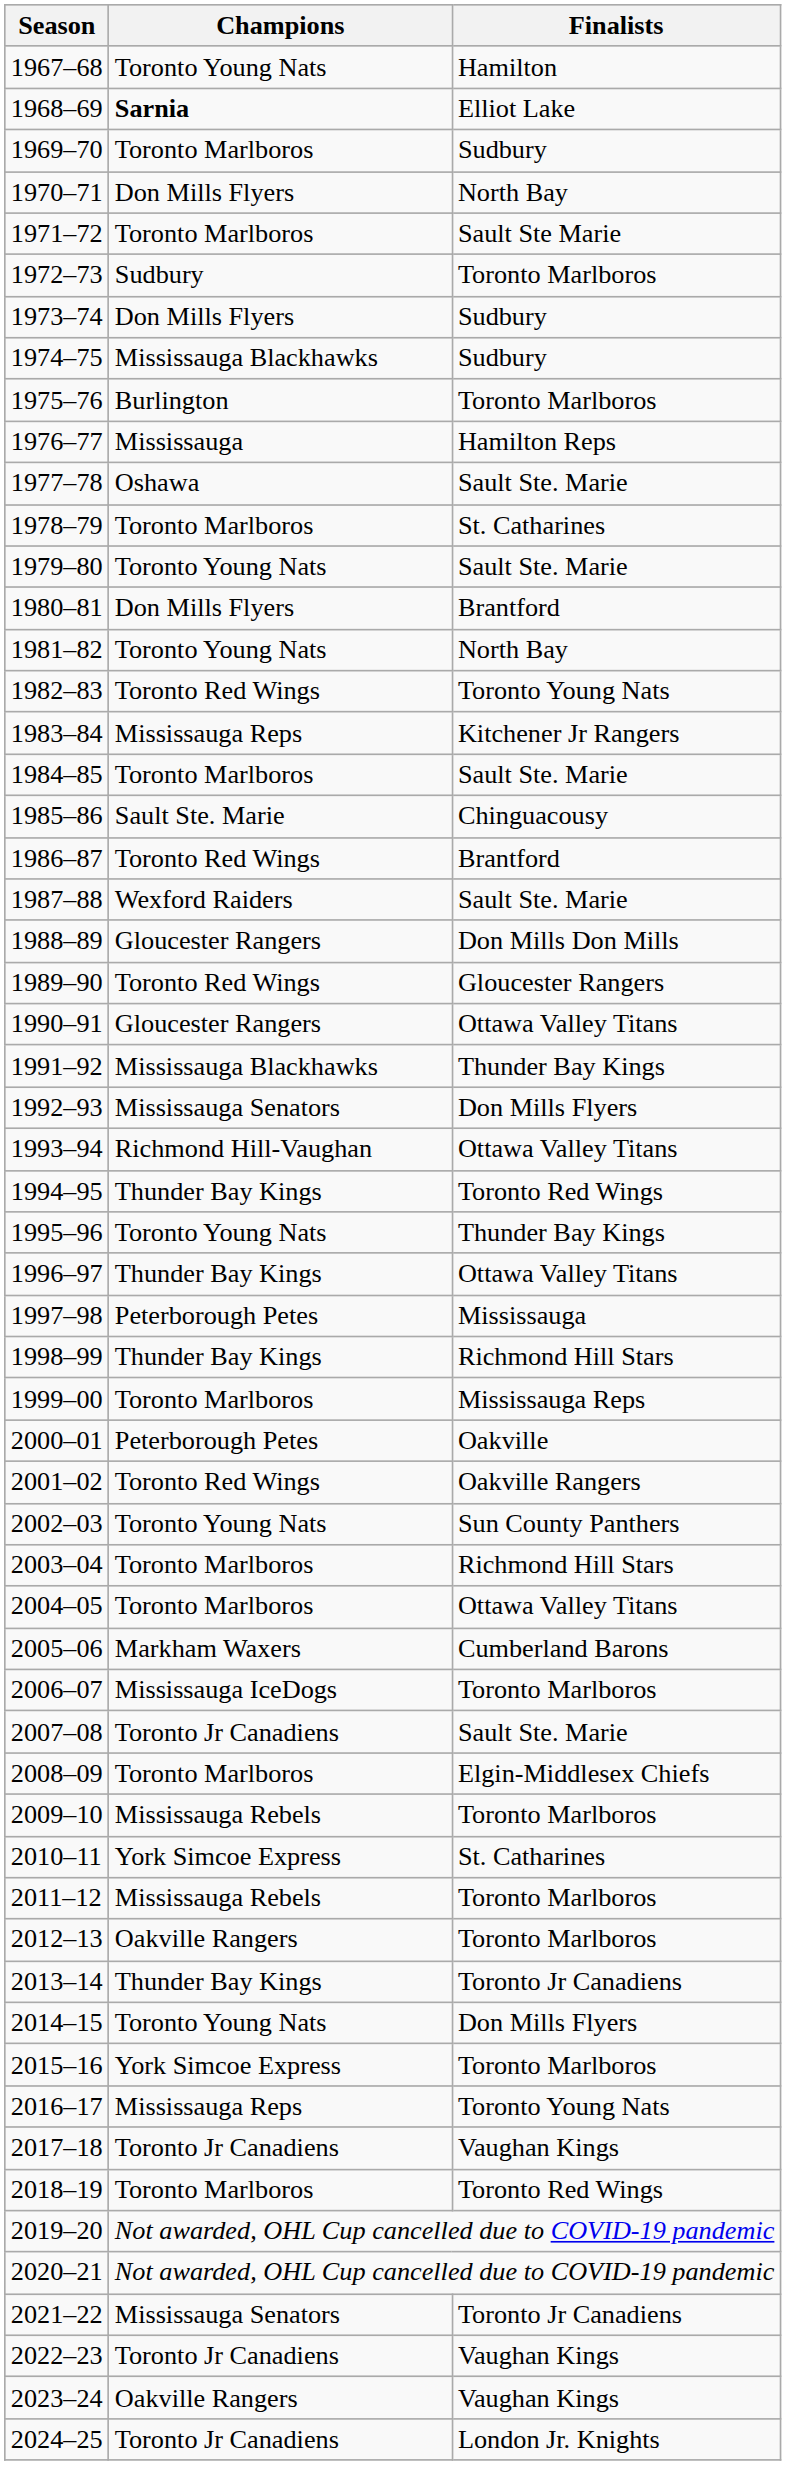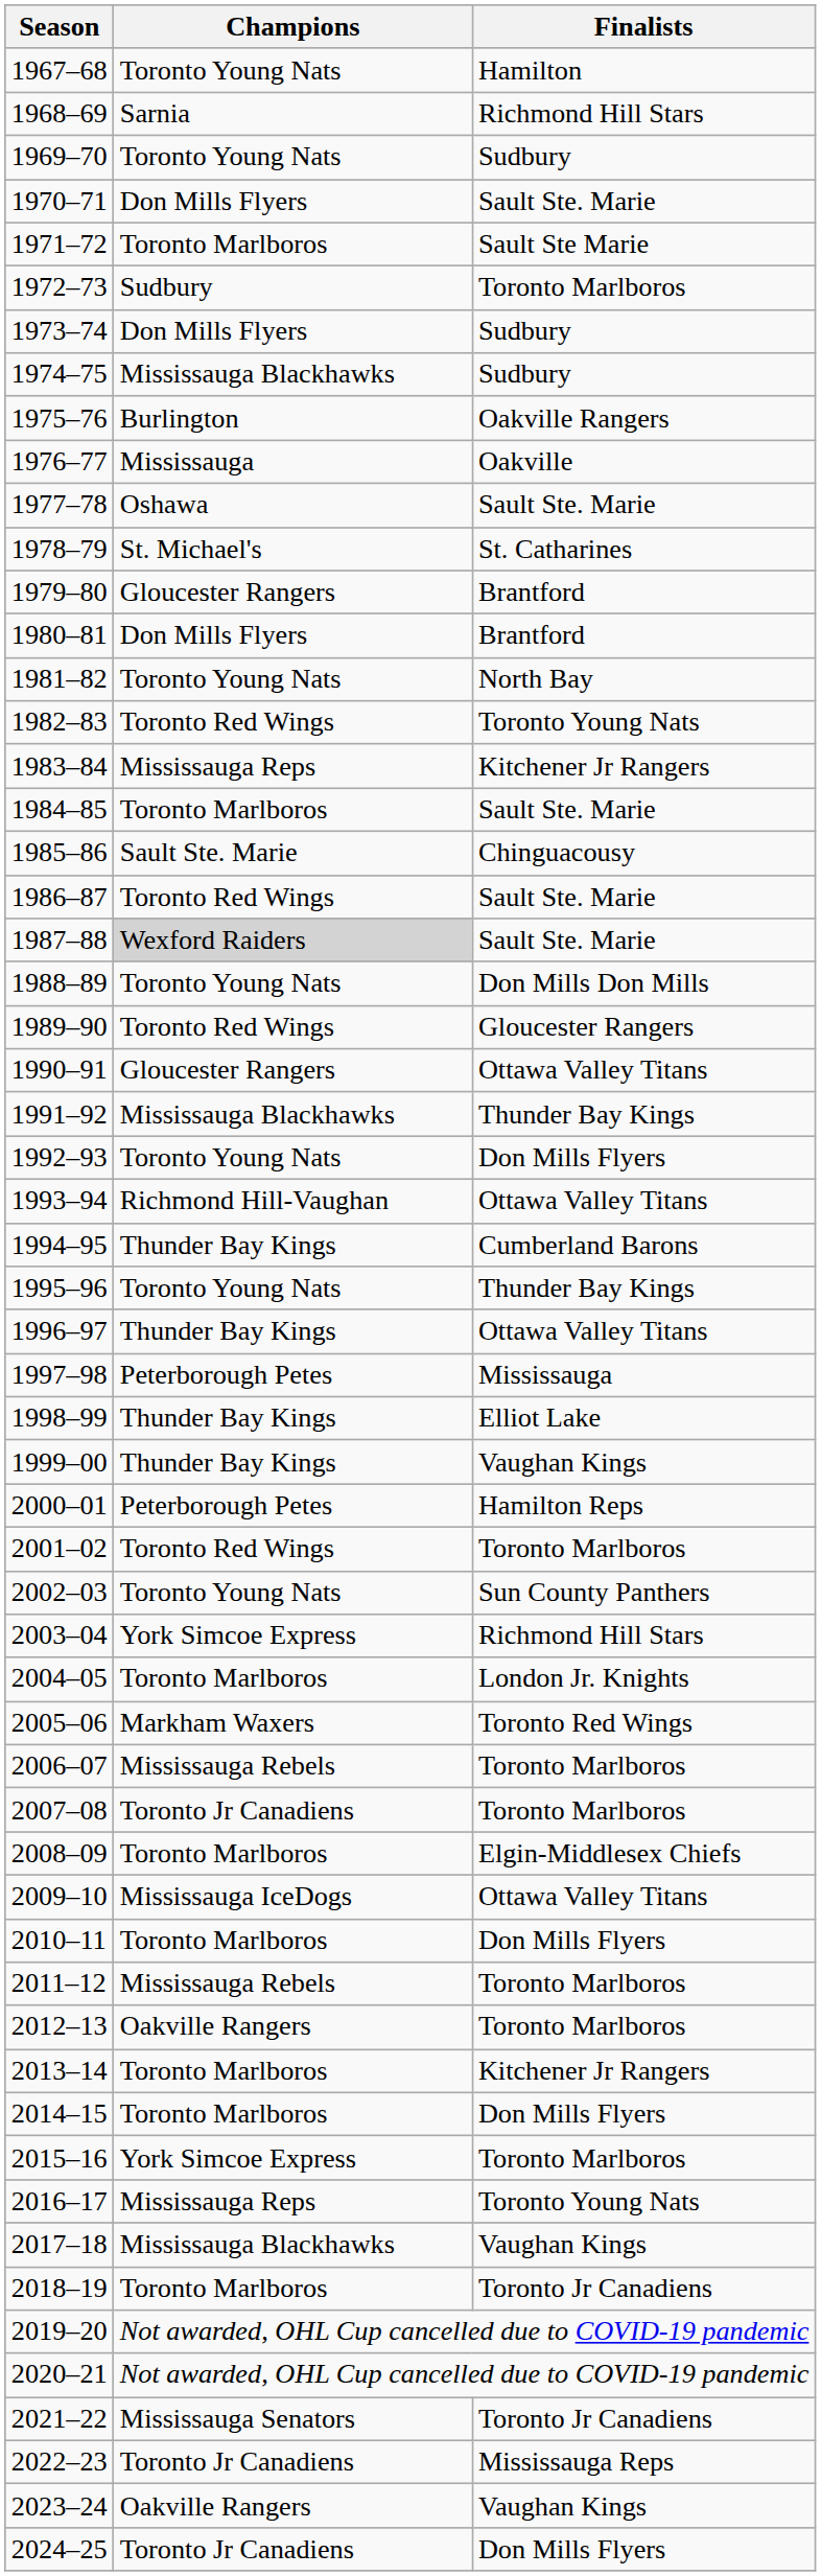1968–69 | Champions: bold -> normal
1968–69 | Finalists: Elliot Lake -> Richmond Hill Stars
1969–70 | Champions: Toronto Marlboros -> Toronto Young Nats
1970–71 | Finalists: North Bay -> Sault Ste. Marie
1975–76 | Finalists: Toronto Marlboros -> Oakville Rangers
1976–77 | Finalists: Hamilton Reps -> Oakville
1978–79 | Champions: Toronto Marlboros -> St. Michael's
1979–80 | Champions: Toronto Young Nats -> Gloucester Rangers
1979–80 | Finalists: Sault Ste. Marie -> Brantford
1986–87 | Finalists: Brantford -> Sault Ste. Marie
1987–88 | Champions: no background -> lightgrey background
1988–89 | Champions: Gloucester Rangers -> Toronto Young Nats
1992–93 | Champions: Mississauga Senators -> Toronto Young Nats
1994–95 | Finalists: Toronto Red Wings -> Cumberland Barons
1998–99 | Finalists: Richmond Hill Stars -> Elliot Lake
1999–00 | Champions: Toronto Marlboros -> Thunder Bay Kings
1999–00 | Finalists: Mississauga Reps -> Vaughan Kings
2000–01 | Finalists: Oakville -> Hamilton Reps
2001–02 | Finalists: Oakville Rangers -> Toronto Marlboros
2003–04 | Champions: Toronto Marlboros -> York Simcoe Express
2004–05 | Finalists: Ottawa Valley Titans -> London Jr. Knights
2005–06 | Finalists: Cumberland Barons -> Toronto Red Wings
2006–07 | Champions: Mississauga IceDogs -> Mississauga Rebels
2007–08 | Finalists: Sault Ste. Marie -> Toronto Marlboros
2009–10 | Champions: Mississauga Rebels -> Mississauga IceDogs
2009–10 | Finalists: Toronto Marlboros -> Ottawa Valley Titans
2010–11 | Champions: York Simcoe Express -> Toronto Marlboros
2010–11 | Finalists: St. Catharines -> Don Mills Flyers
2013–14 | Champions: Thunder Bay Kings -> Toronto Marlboros
2013–14 | Finalists: Toronto Jr Canadiens -> Kitchener Jr Rangers
2014–15 | Champions: Toronto Young Nats -> Toronto Marlboros
2017–18 | Champions: Toronto Jr Canadiens -> Mississauga Blackhawks
2018–19 | Finalists: Toronto Red Wings -> Toronto Jr Canadiens
2022–23 | Finalists: Vaughan Kings -> Mississauga Reps
2024–25 | Finalists: London Jr. Knights -> Don Mills Flyers
